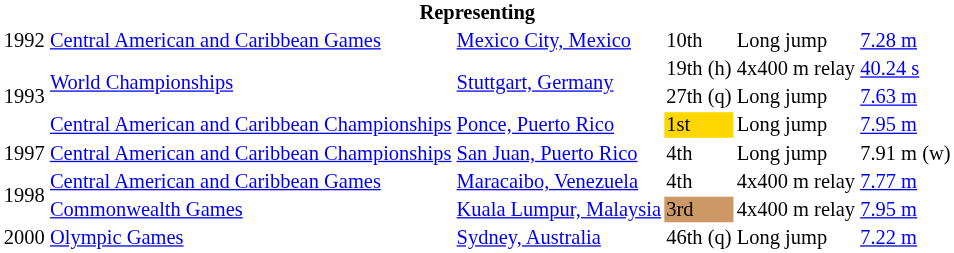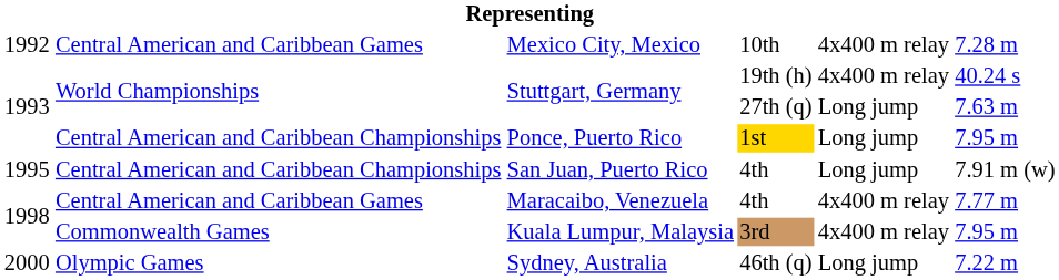Mexico City, Mexico | column 5: Long jump -> 4x400 m relay
San Juan, Puerto Rico | column 1: 1997 -> 1995
